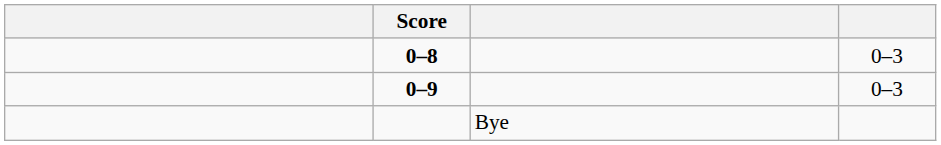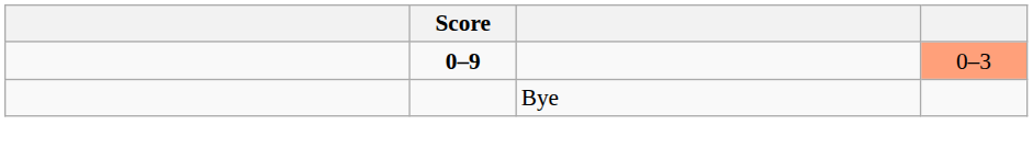- row: 0–8 | 0–3
0–9 | column 4: no background -> lightsalmon background
